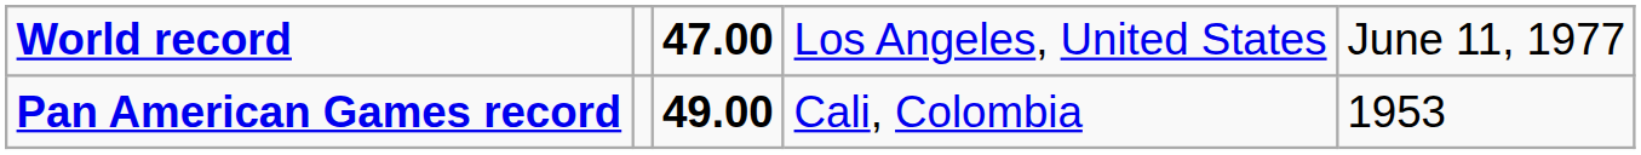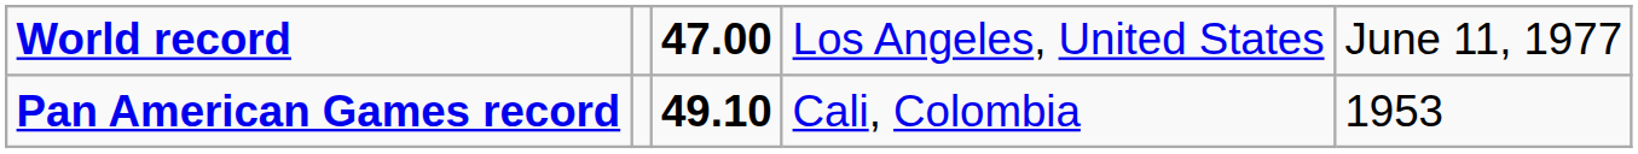Pan American Games record | column 3: 49.00 -> 49.10
